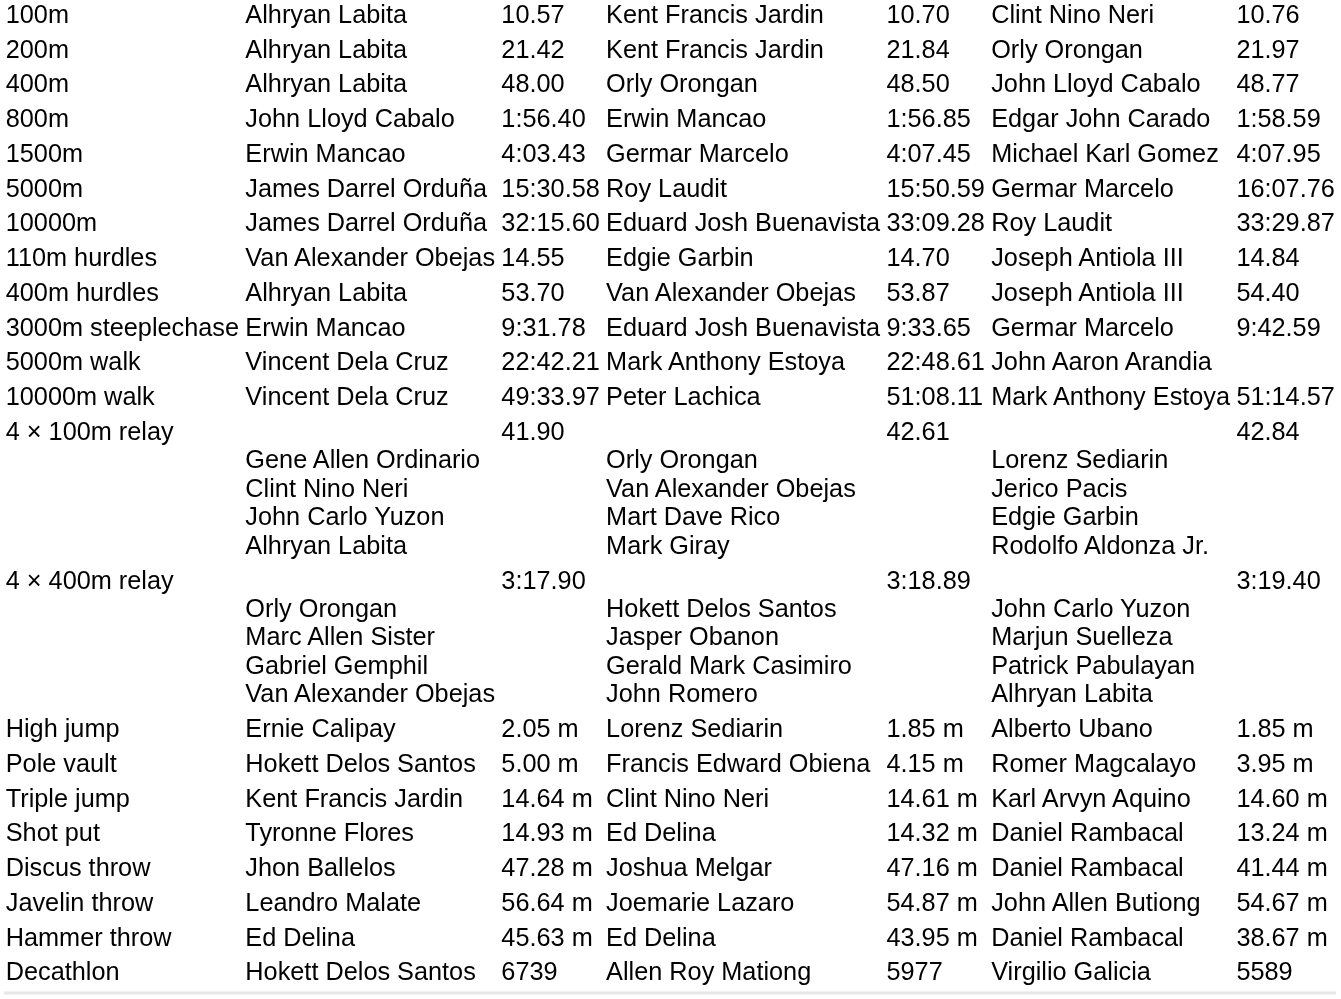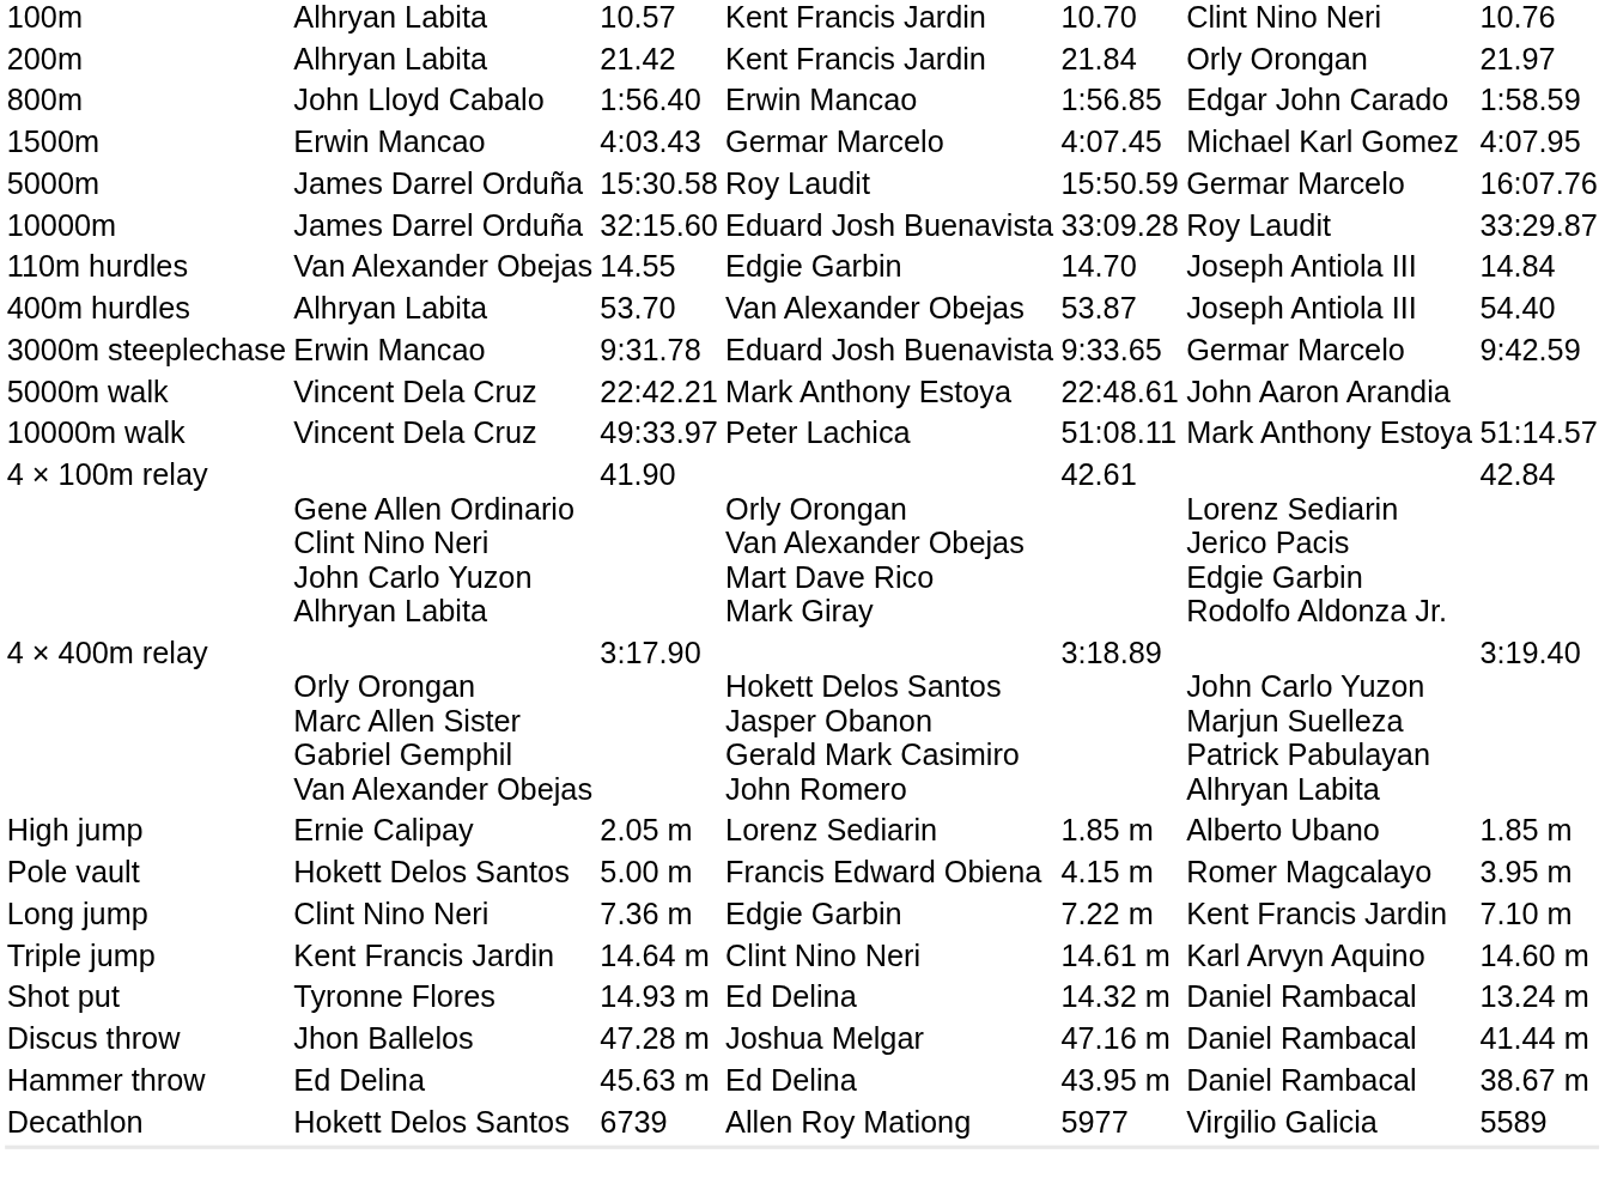- row: 400m | Alhryan Labita | 48.00 | Orly Orongan | 48.50 | John Lloyd Cabalo | 48.77
+ row: Long jump | Clint Nino Neri | 7.36 m | Edgie Garbin | 7.22 m | Kent Francis Jardin | 7.10 m
- row: Javelin throw | Leandro Malate | 56.64 m | Joemarie Lazaro | 54.87 m | John Allen Butiong | 54.67 m
